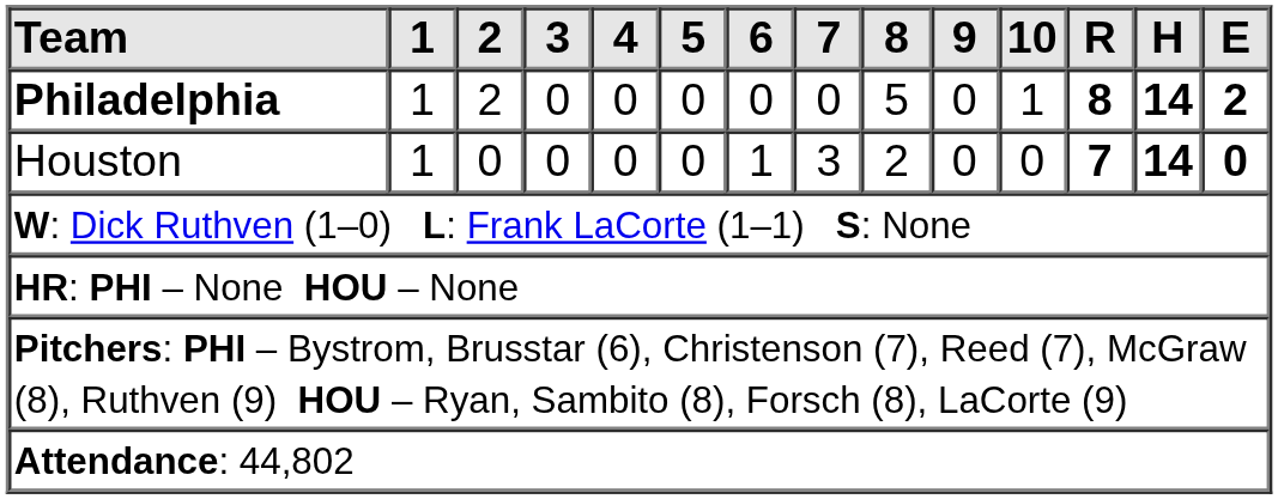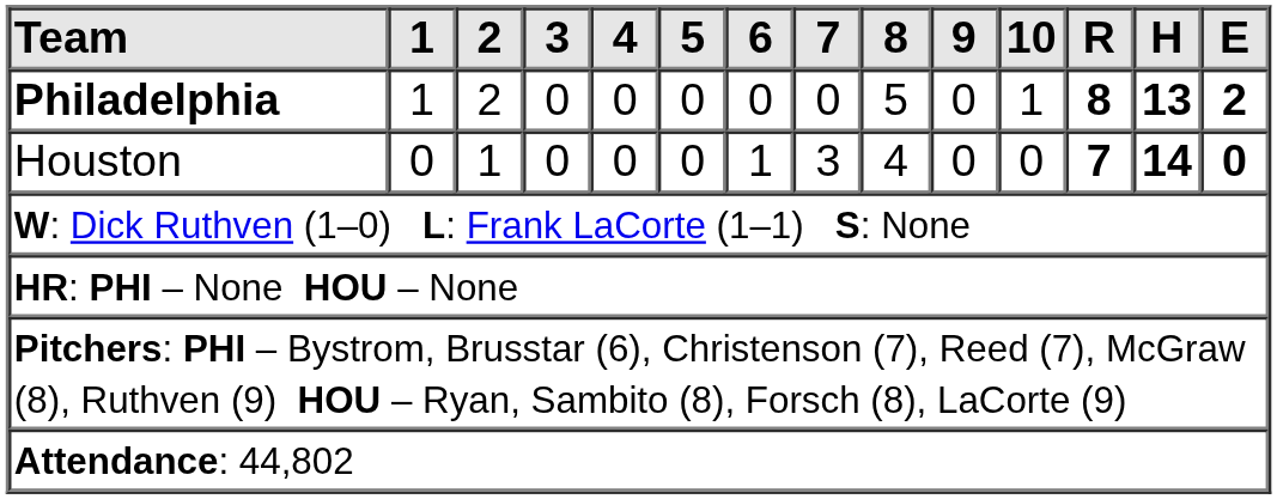Philadelphia | H: 14 -> 13
Houston | 1: 1 -> 0
Houston | 2: 0 -> 1
Houston | 8: 2 -> 4
